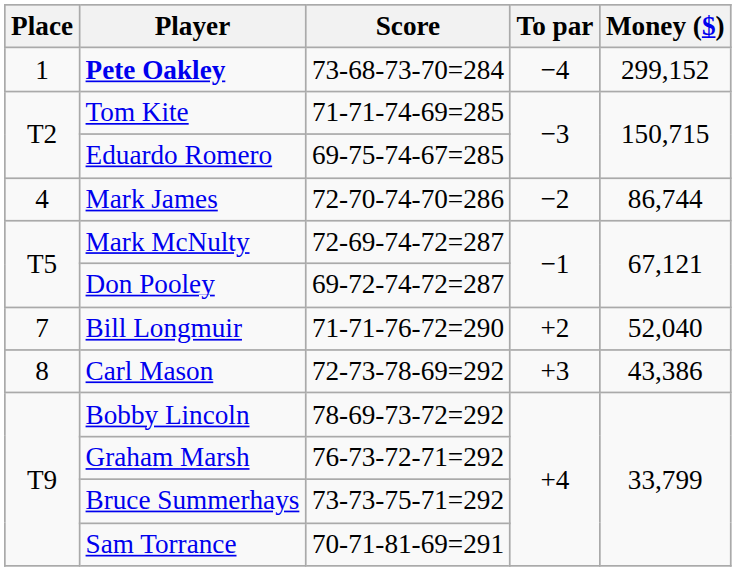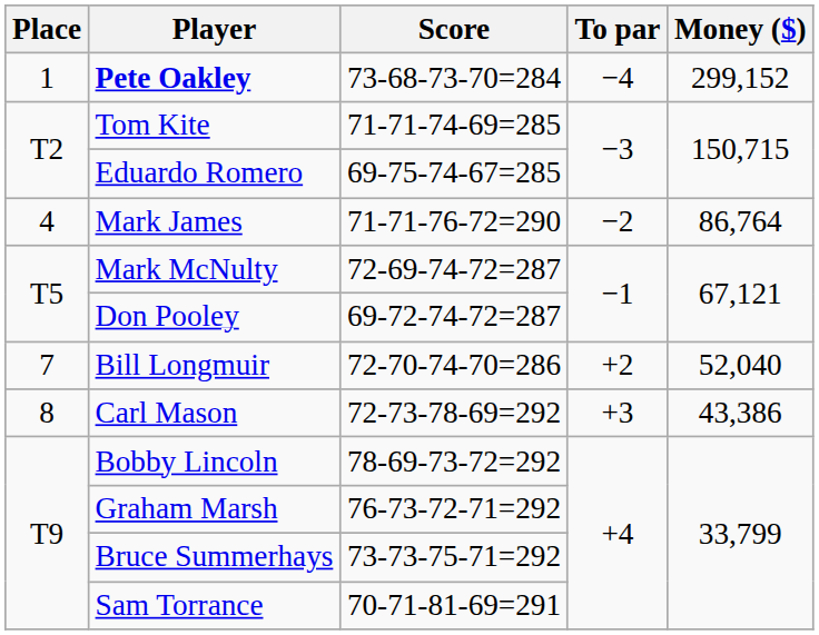Mark James | Score: 72-70-74-70=286 -> 71-71-76-72=290
Mark James | Money ($): 86,744 -> 86,764
Bill Longmuir | Score: 71-71-76-72=290 -> 72-70-74-70=286
